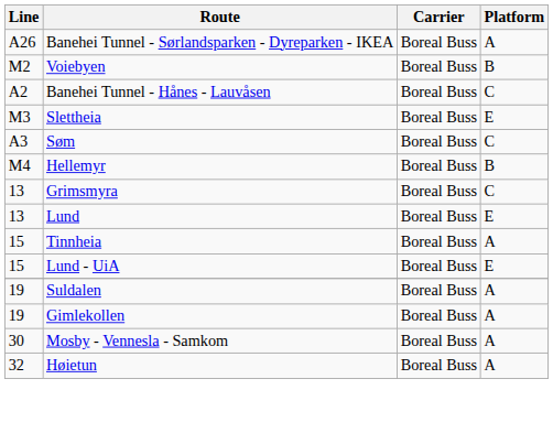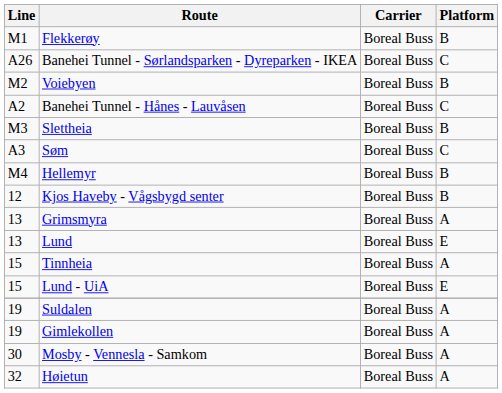+ row: M1 | Flekkerøy | Boreal Buss | B
Banehei Tunnel - Sørlandsparken - Dyreparken - IKEA | Platform: A -> C
Slettheia | Platform: E -> B
+ row: 12 | Kjos Haveby - Vågsbygd senter | Boreal Buss | B
Grimsmyra | Platform: C -> A
